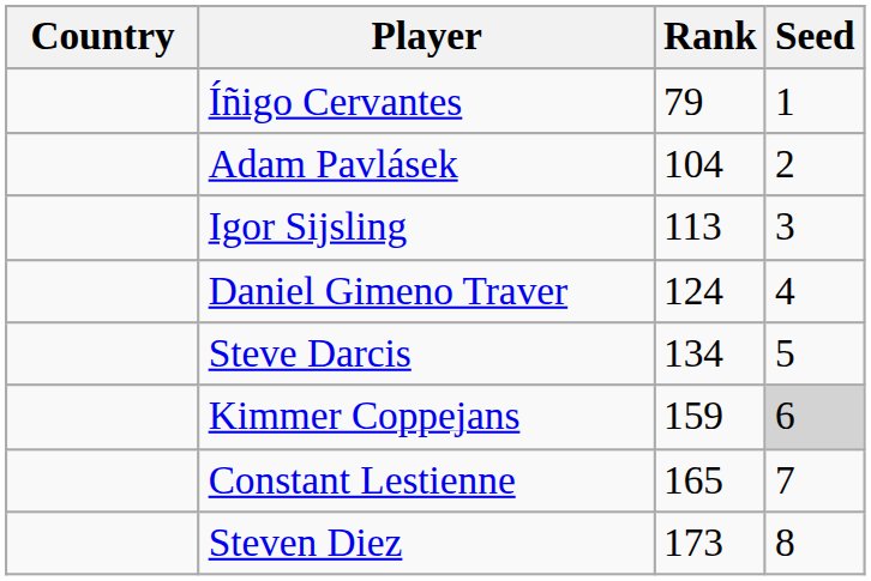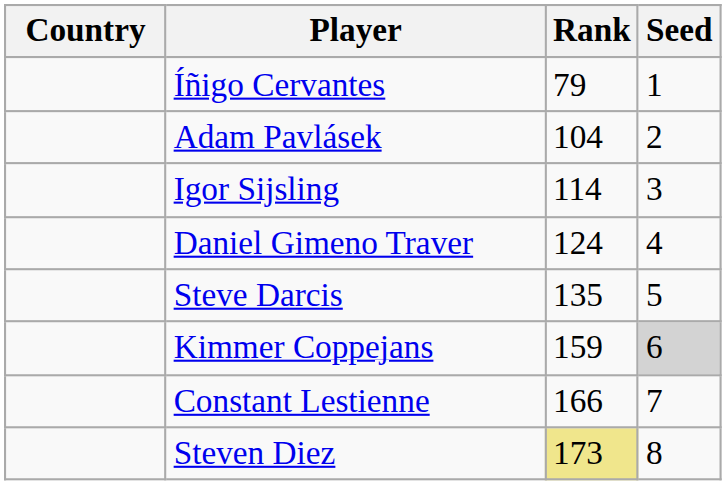Igor Sijsling | Rank: 113 -> 114
Steve Darcis | Rank: 134 -> 135
Constant Lestienne | Rank: 165 -> 166
Steven Diez | Rank: no background -> khaki background
